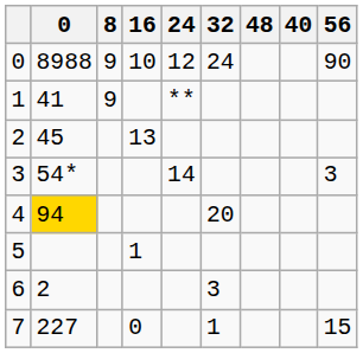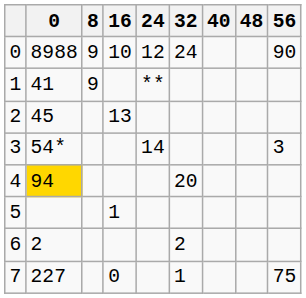columns swapped: 40 <-> 48
6 | 32: 3 -> 2
7 | 56: 15 -> 75
